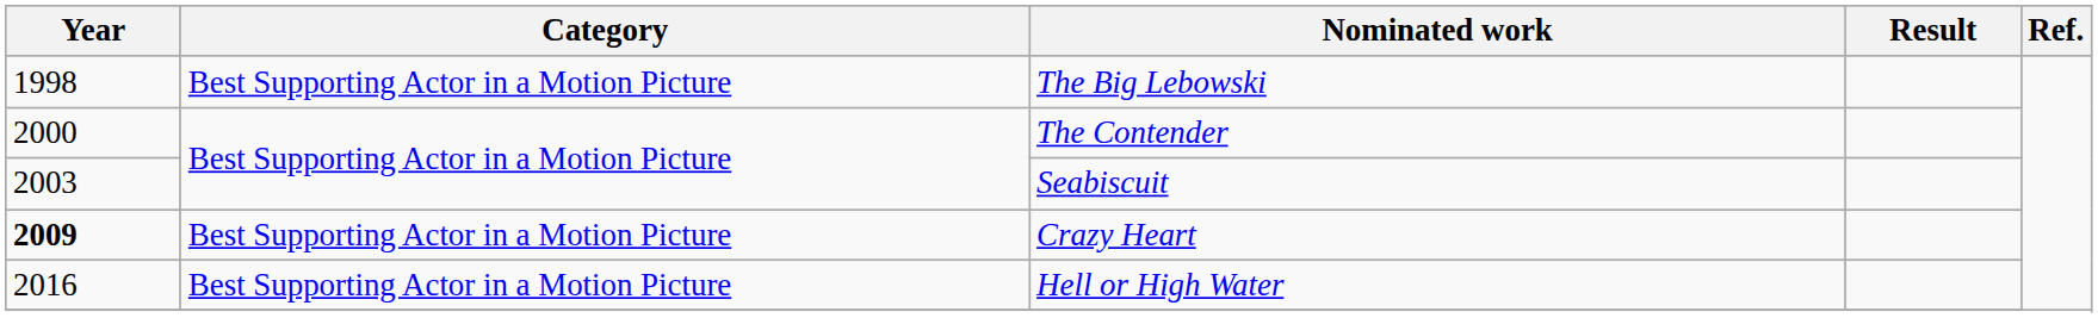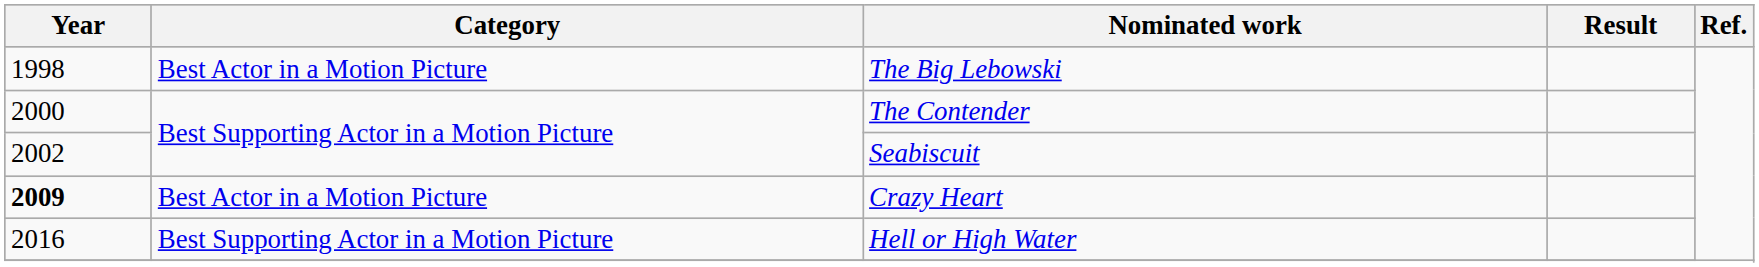The Big Lebowski | Category: Best Supporting Actor in a Motion Picture -> Best Actor in a Motion Picture
Seabiscuit | Year: 2003 -> 2002
Crazy Heart | Category: Best Supporting Actor in a Motion Picture -> Best Actor in a Motion Picture
